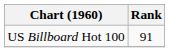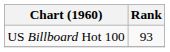US Billboard Hot 100 | Rank: 91 -> 93
